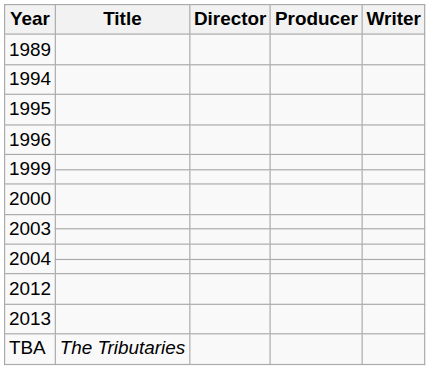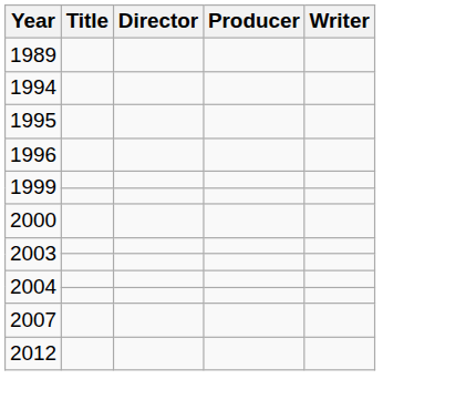+ row: 2007
- row: 2013
- row: TBA | The Tributaries
